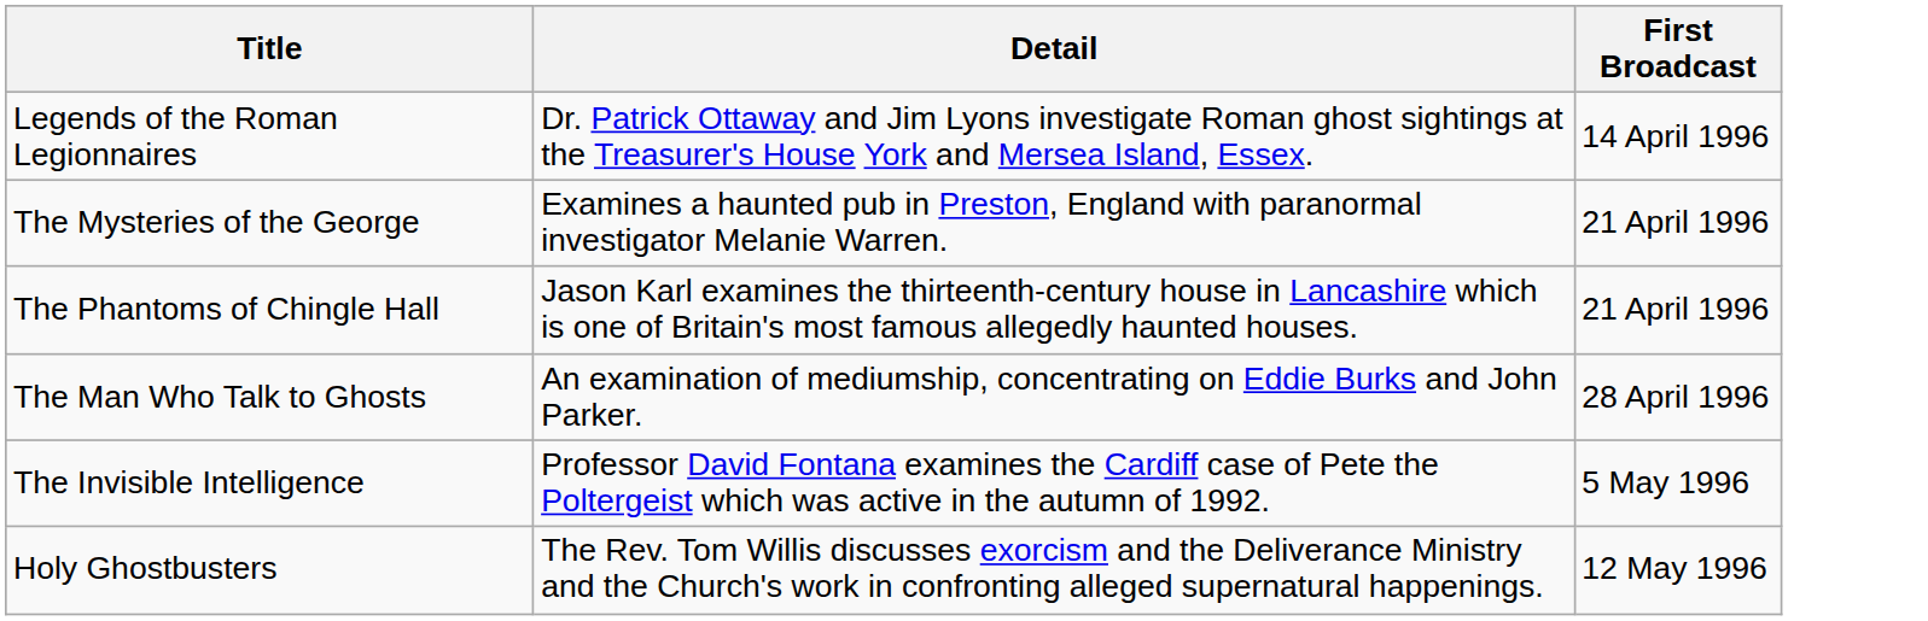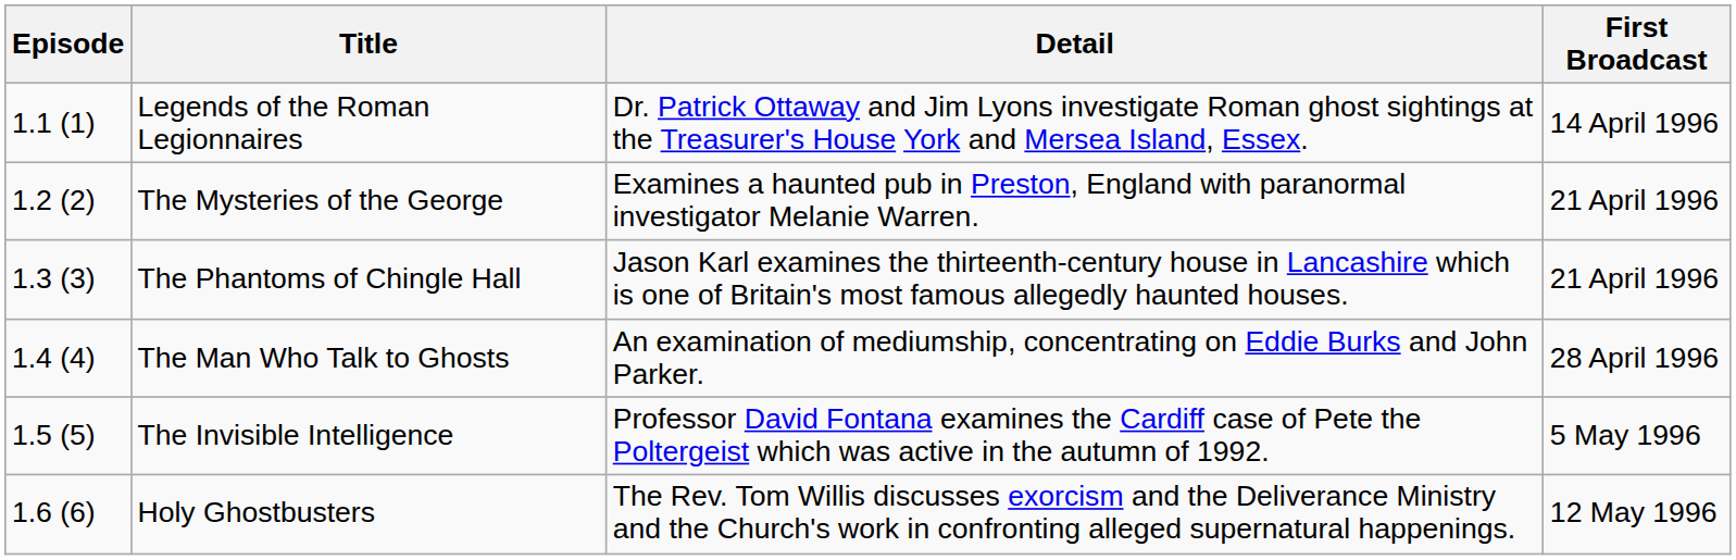+ column: Episode | 1.1 (1) | 1.2 (2) | 1.3 (3) | 1.4 (4) | 1.5 (5) | 1.6 (6)
